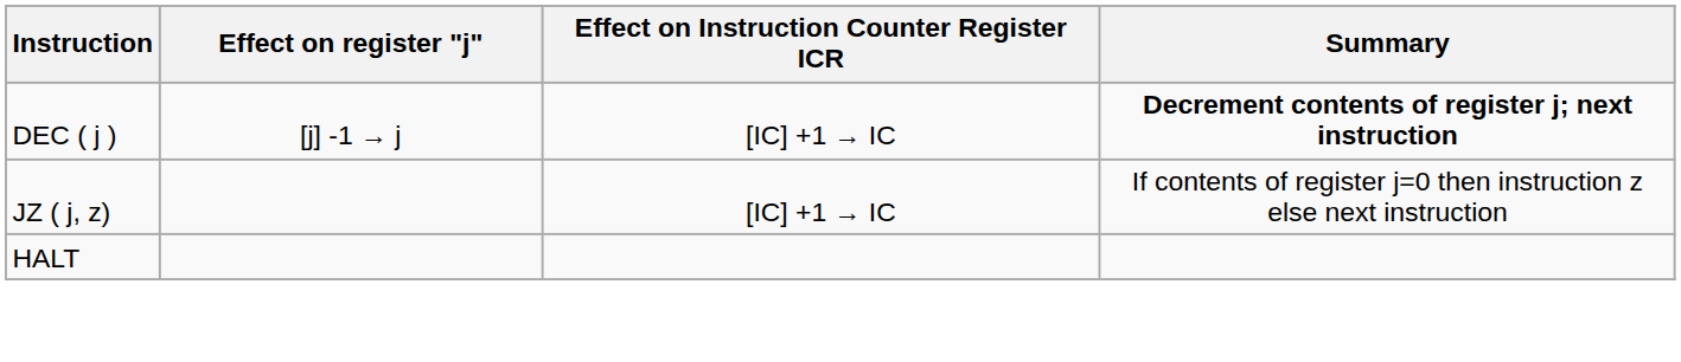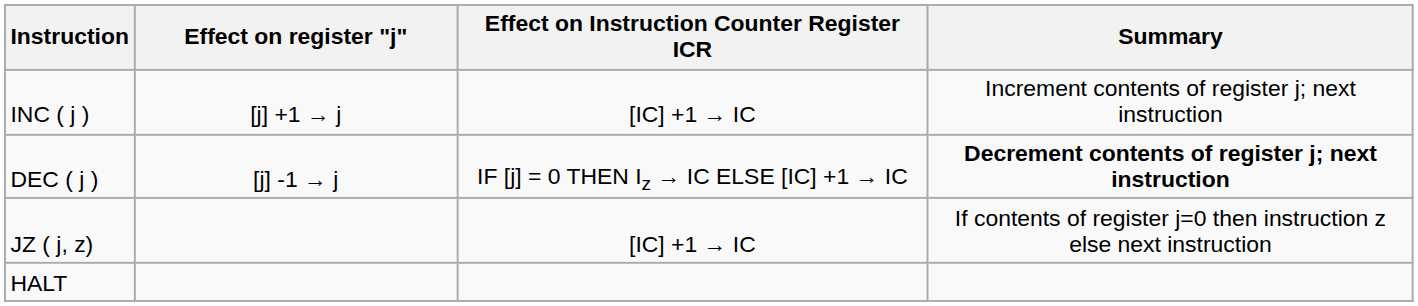+ row: INC ( j ) | [j] +1 → j | [IC] +1 → IC | Increment contents of register j; next instruction
DEC ( j ) | Effect on Instruction Counter Register ICR: [IC] +1 → IC -> IF [j] = 0 THEN Iz → IC ELSE [IC] +1 → IC
